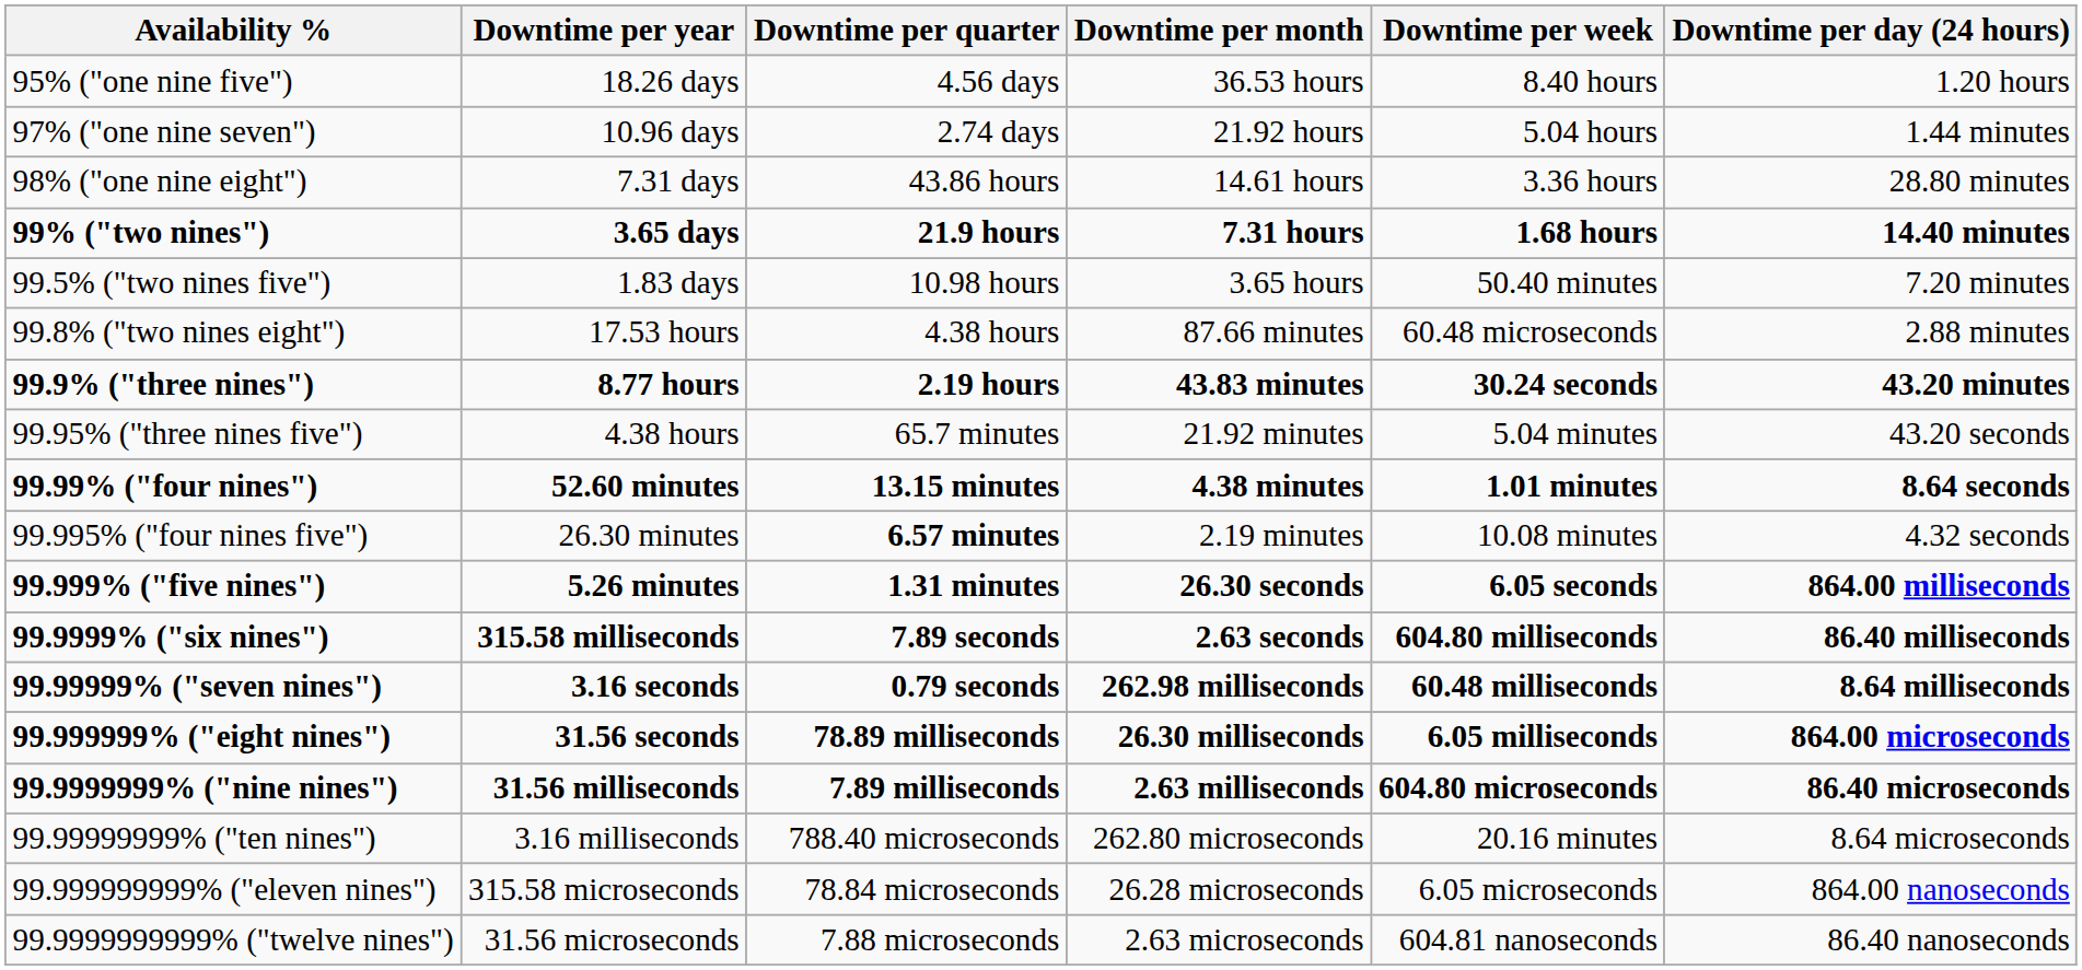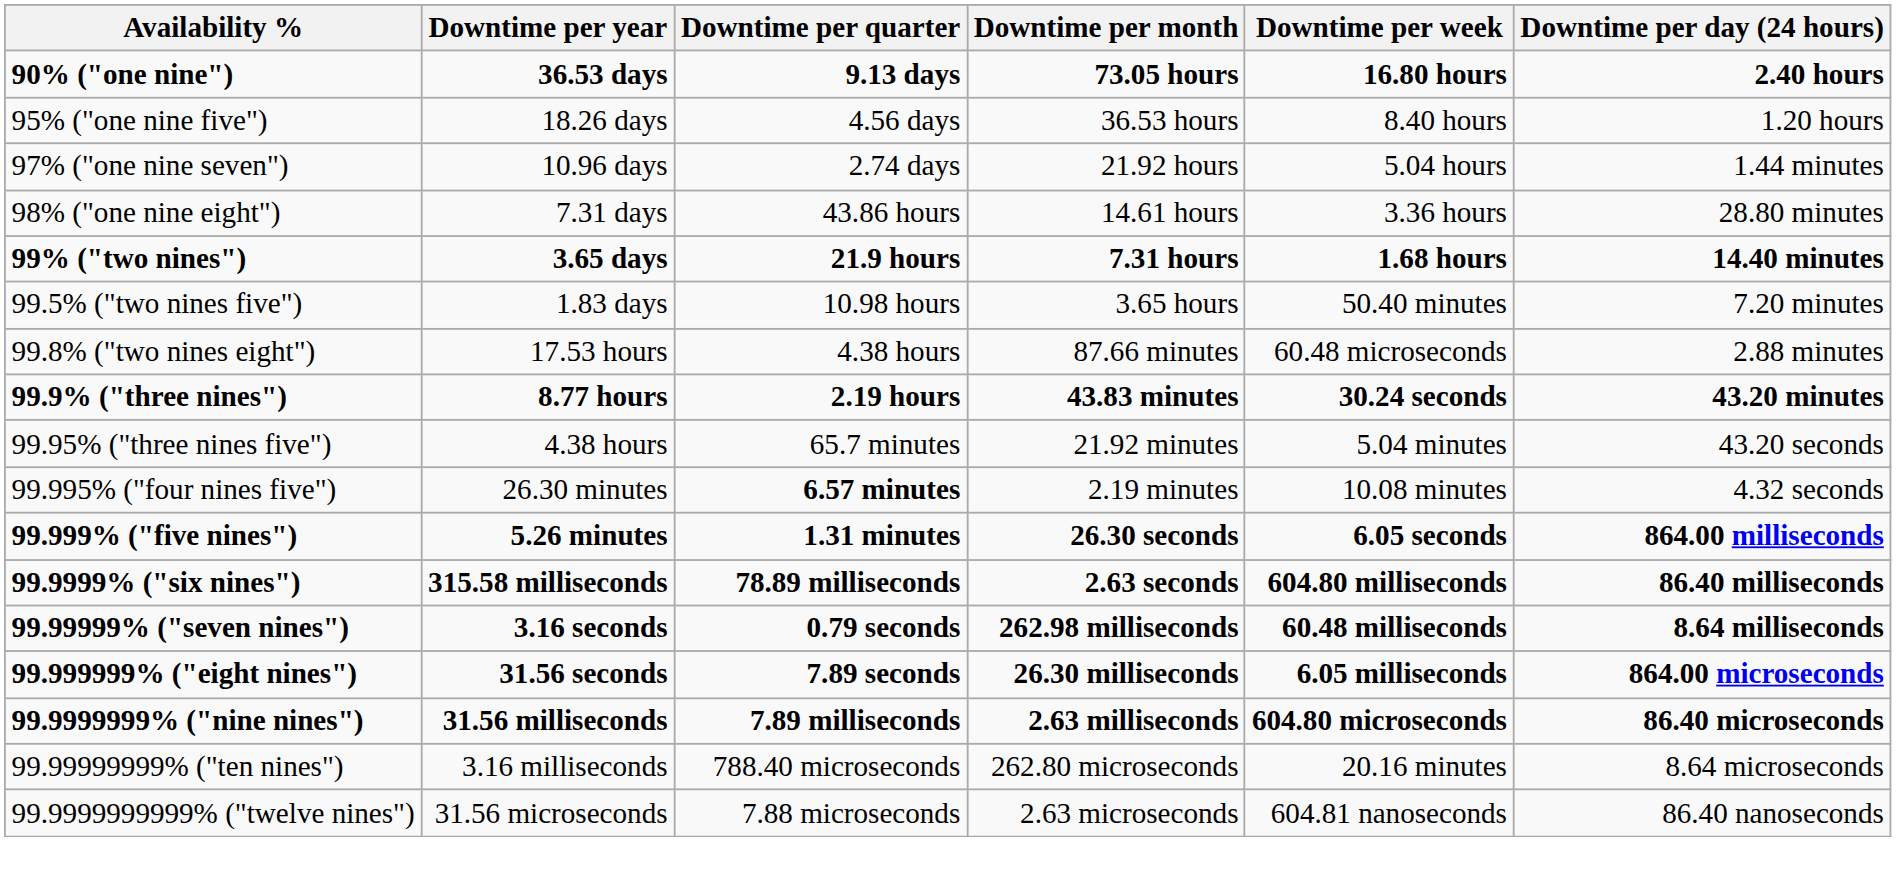+ row: 90% ("one nine") | 36.53 days | 9.13 days | 73.05 hours | 16.80 hours | 2.40 hours
- row: 99.99% ("four nines") | 52.60 minutes | 13.15 minutes | 4.38 minutes | 1.01 minutes | 8.64 seconds
99.9999% ("six nines") | Downtime per quarter: 7.89 seconds -> 78.89 milliseconds
99.999999% ("eight nines") | Downtime per quarter: 78.89 milliseconds -> 7.89 seconds
- row: 99.999999999% ("eleven nines") | 315.58 microseconds | 78.84 microseconds | 26.28 microseconds | 6.05 microseconds | 864.00 nanoseconds
